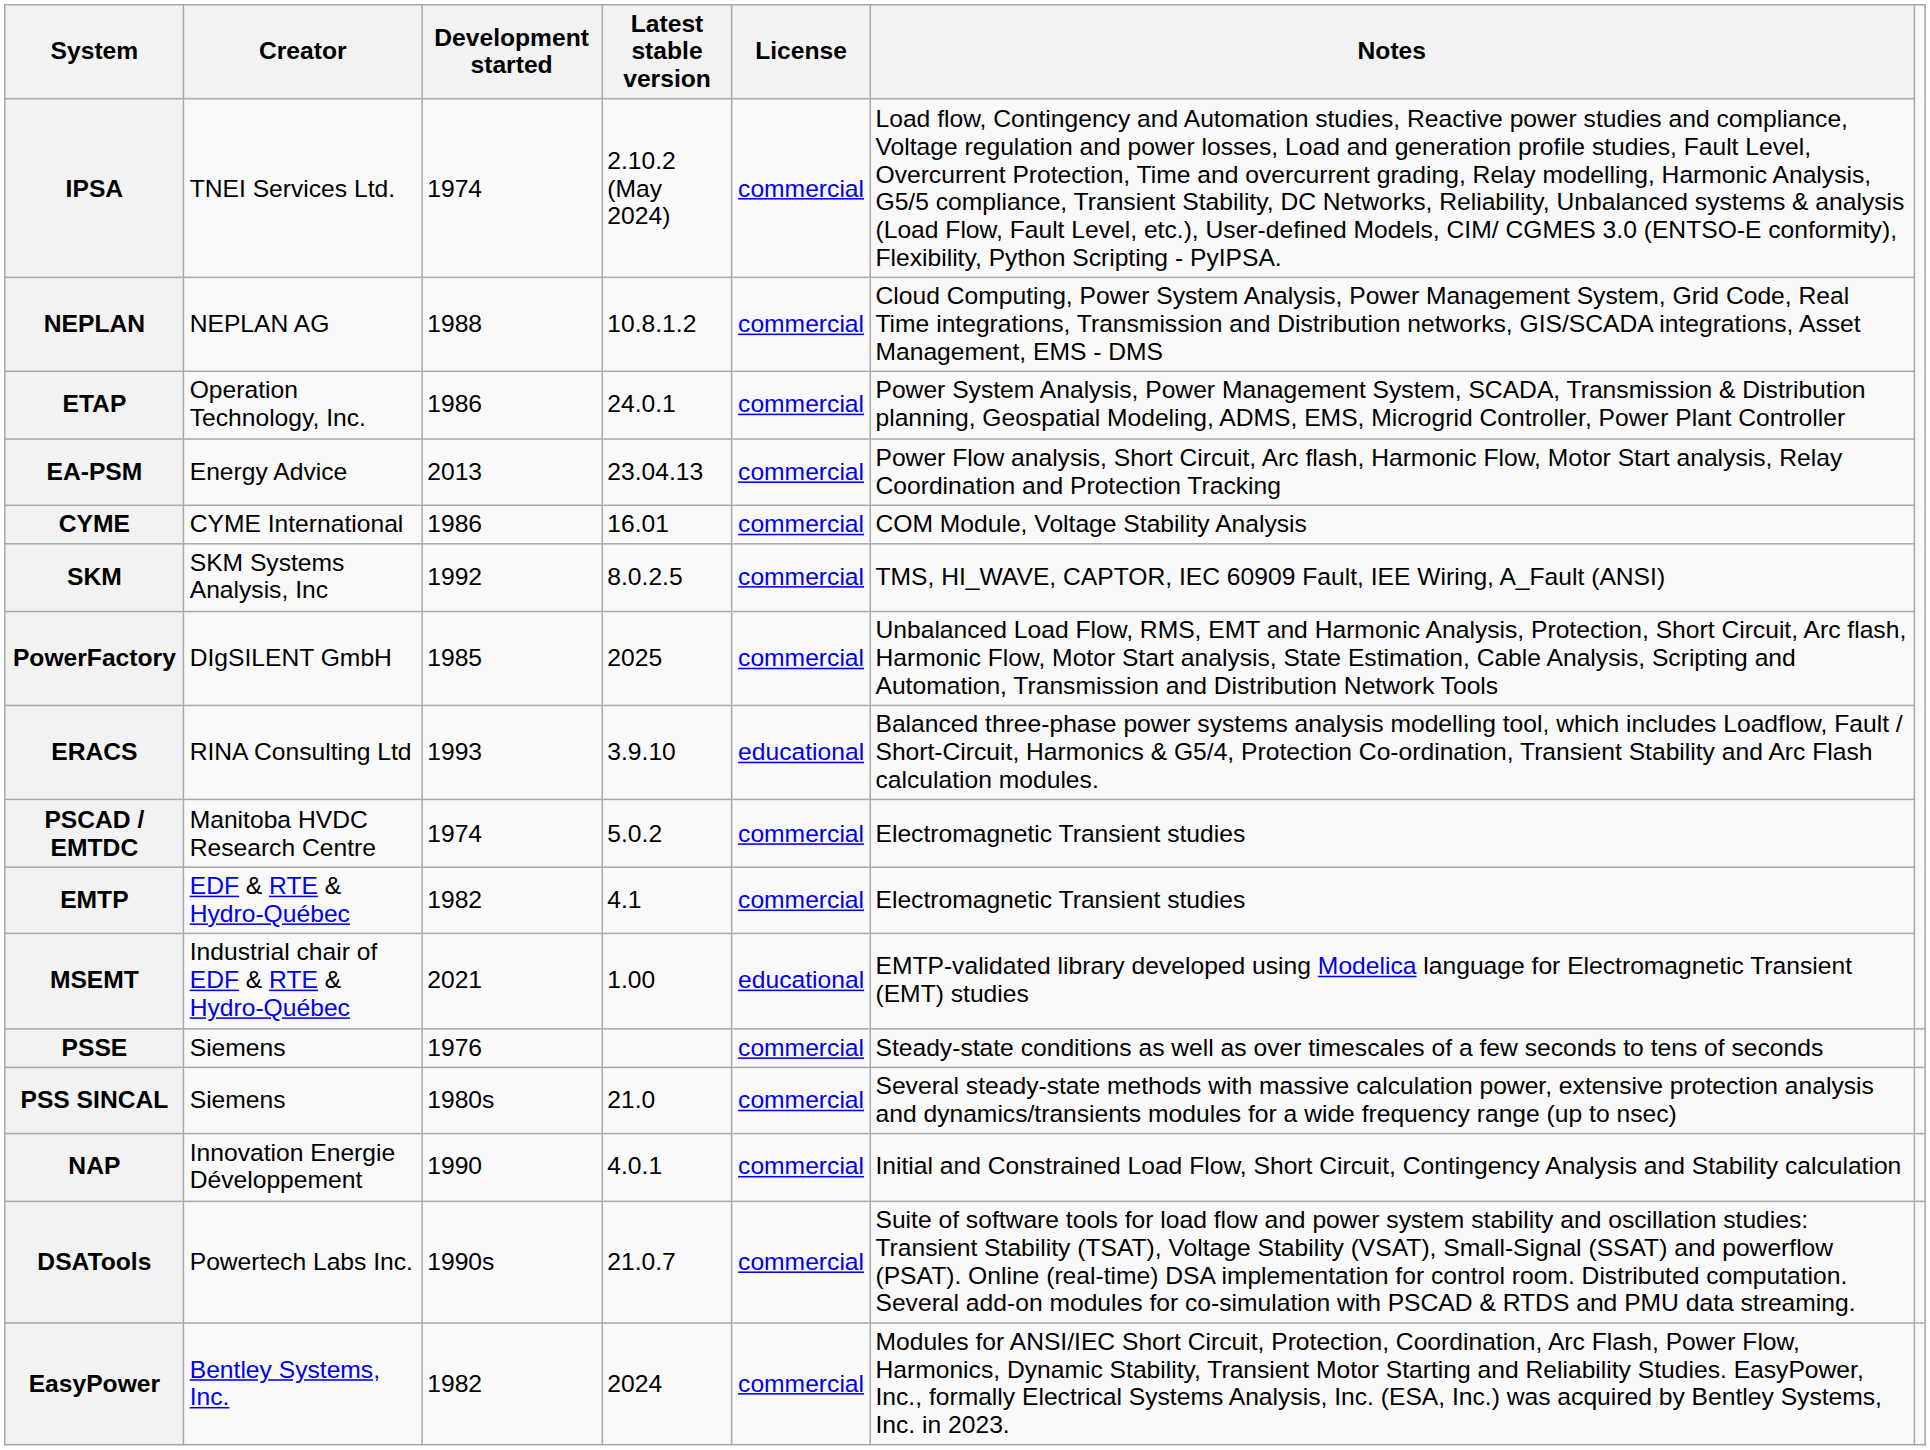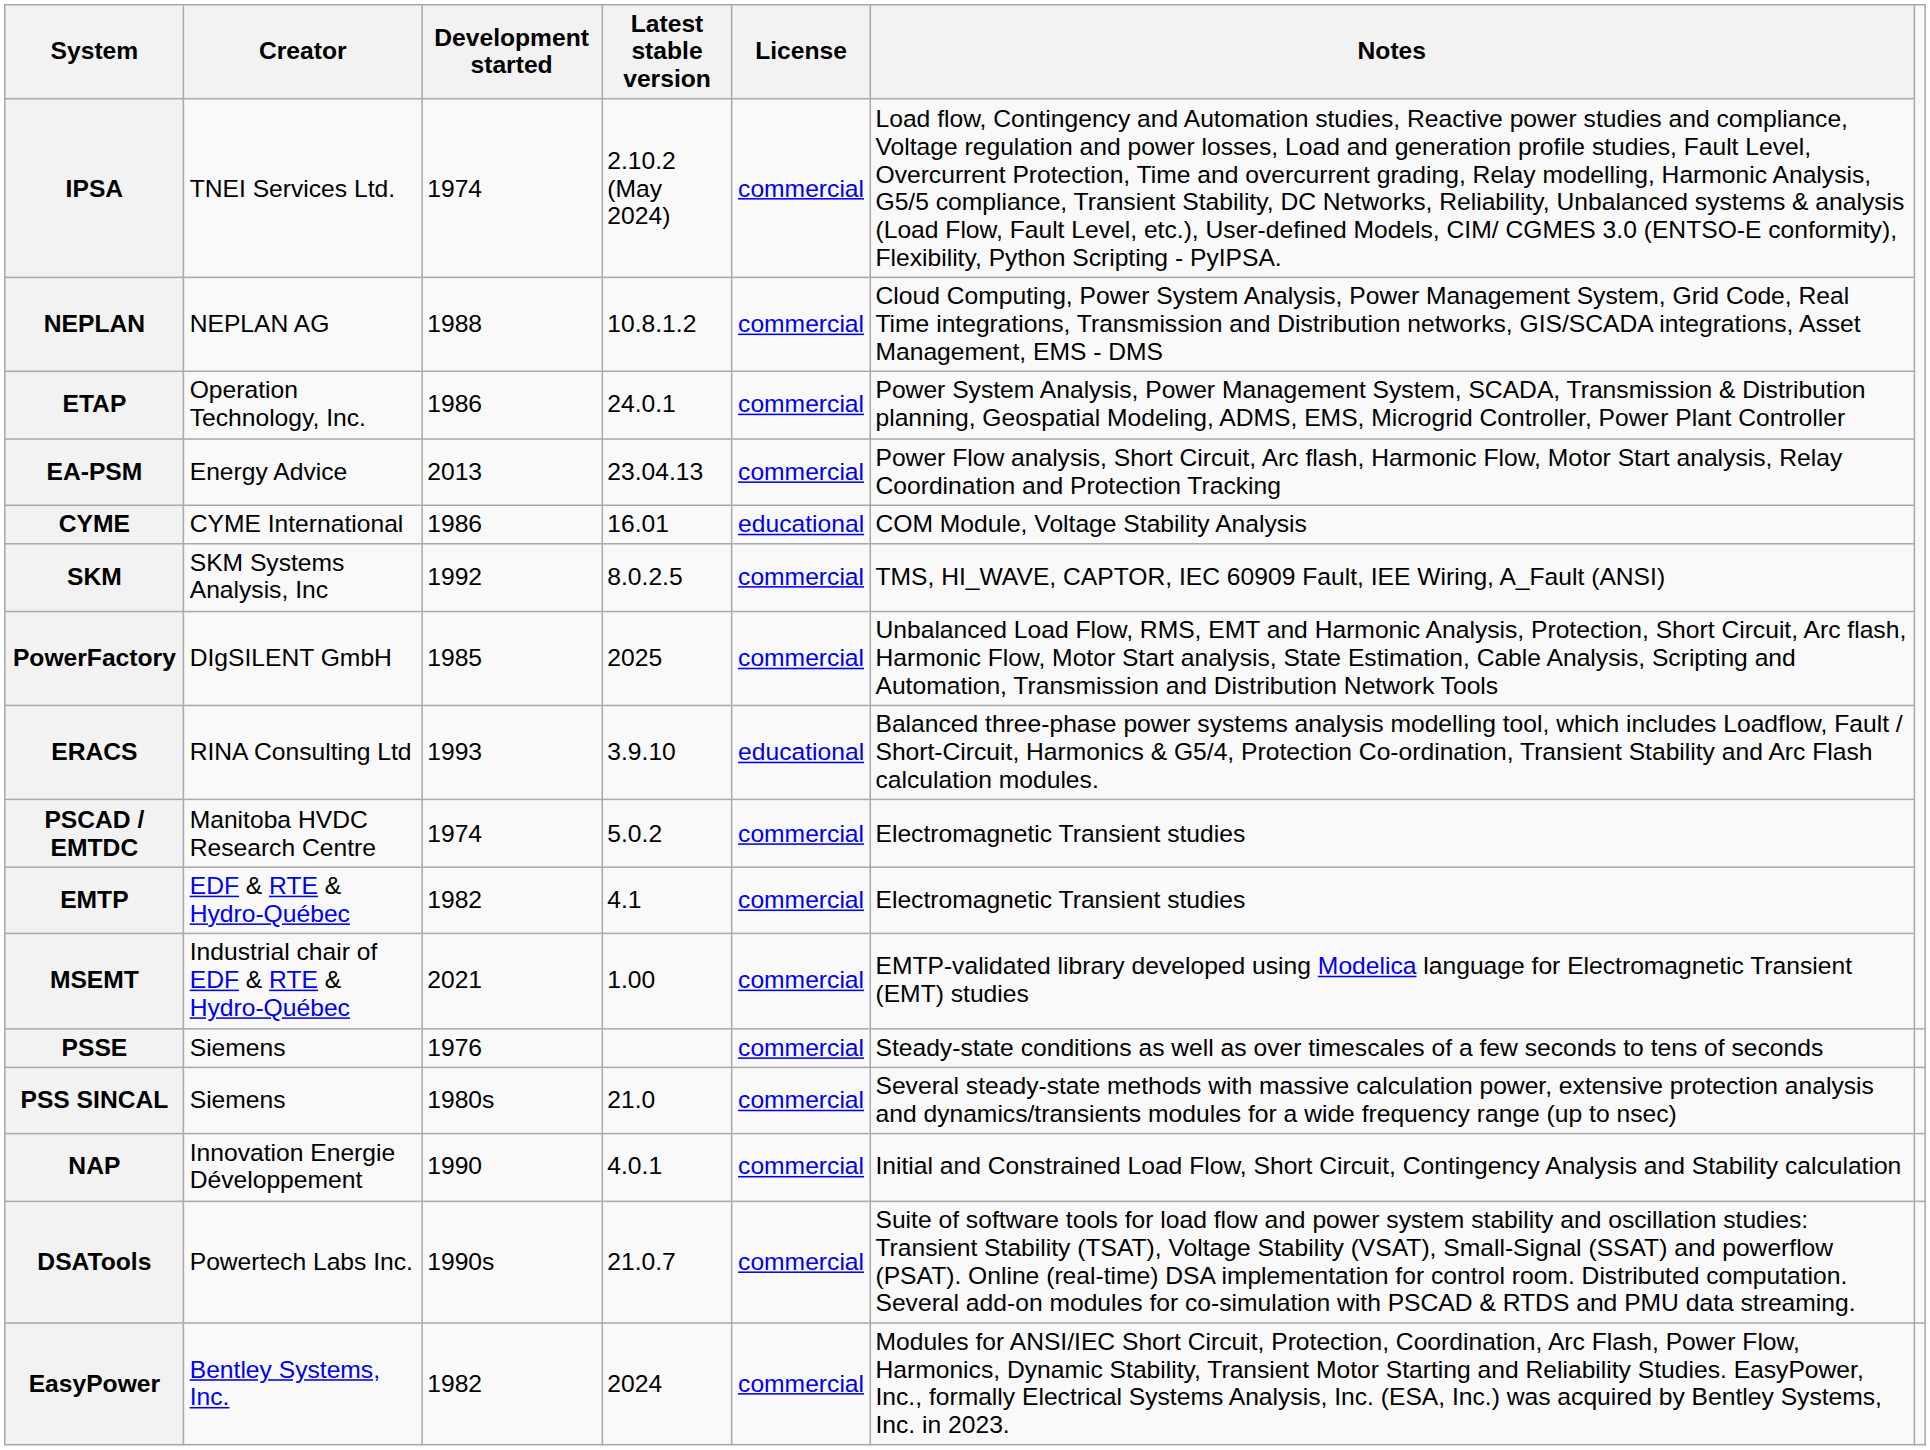CYME | License: commercial -> educational
MSEMT | License: educational -> commercial
